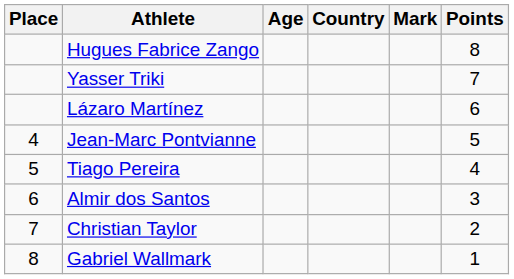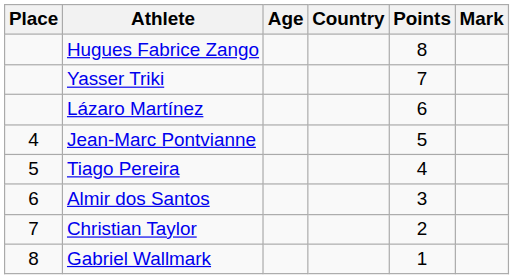columns swapped: Mark <-> Points
